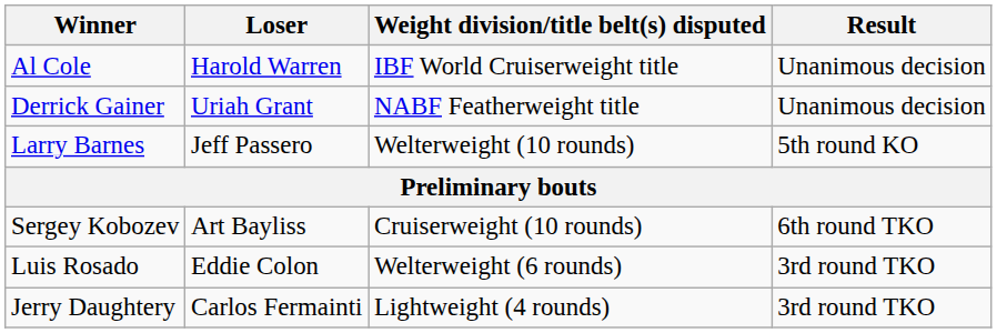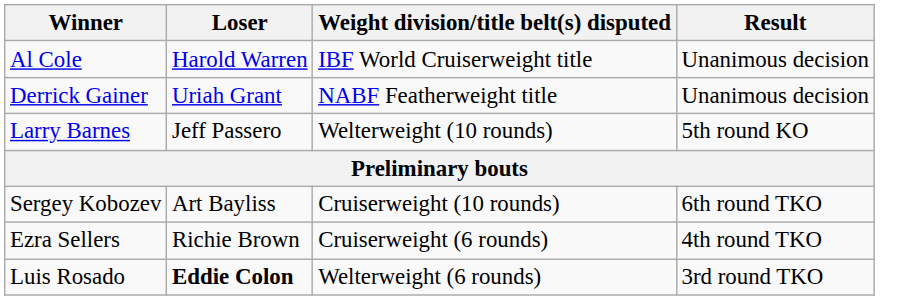+ row: Ezra Sellers | Richie Brown | Cruiserweight (6 rounds) | 4th round TKO
Luis Rosado | Loser: normal -> bold
- row: Jerry Daughtery | Carlos Fermainti | Lightweight (4 rounds) | 3rd round TKO
